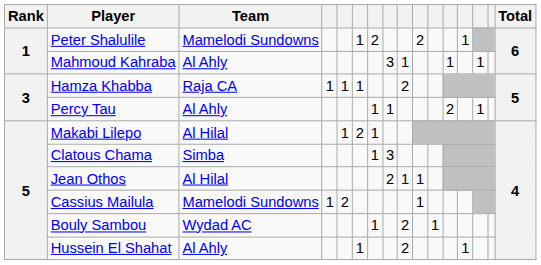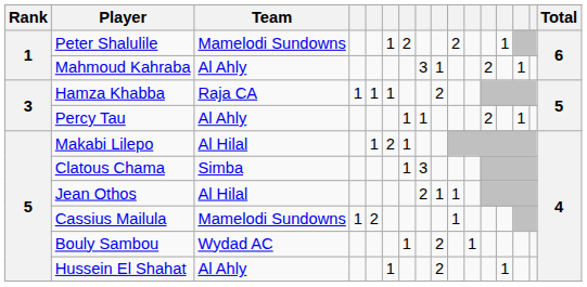Mahmoud Kahraba | column 12: 1 -> 2
